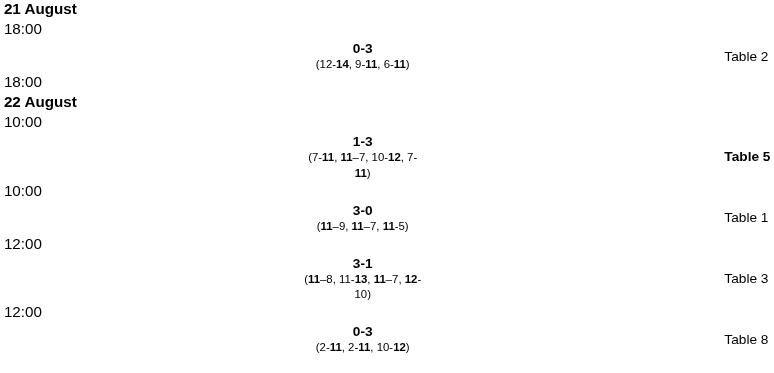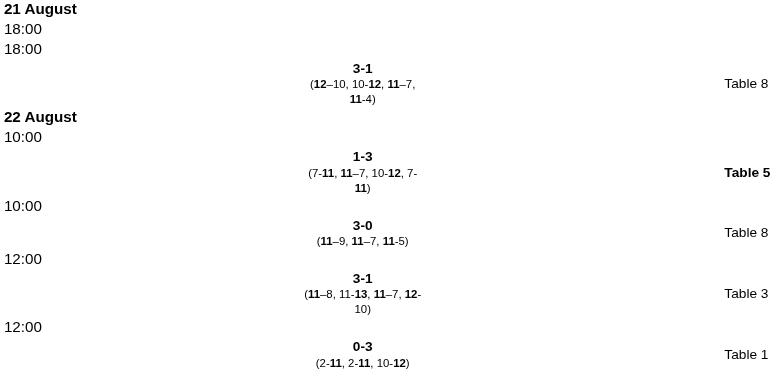- row: 0-3 (12-14, 9-11, 6-11) | Table 2
+ row: 3-1 (12–10, 10-12, 11–7, 11-4) | Table 8
3-0 (11–9, 11–7, 11-5) | column 4: Table 1 -> Table 8
0-3 (2-11, 2-11, 10-12) | column 4: Table 8 -> Table 1
